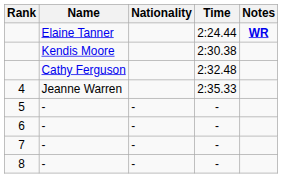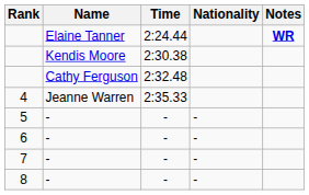columns swapped: Nationality <-> Time
